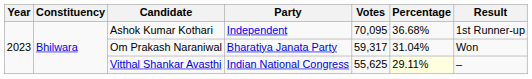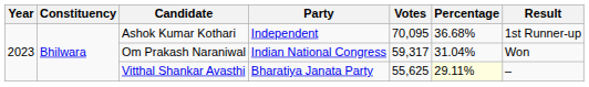Om Prakash Naraniwal | Party: Bharatiya Janata Party -> Indian National Congress
Vitthal Shankar Avasthi | Party: Indian National Congress -> Bharatiya Janata Party
